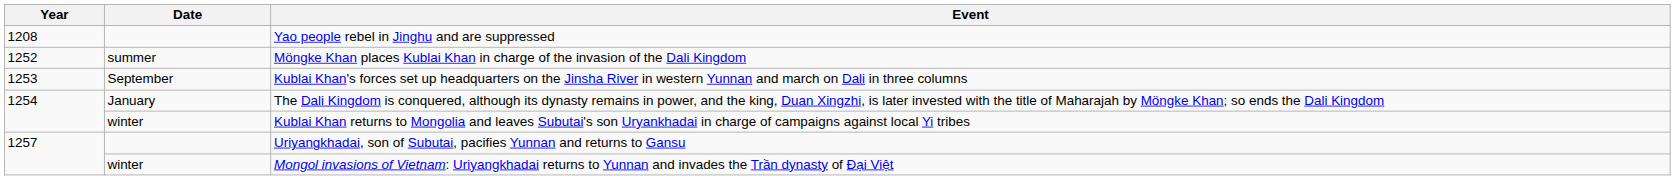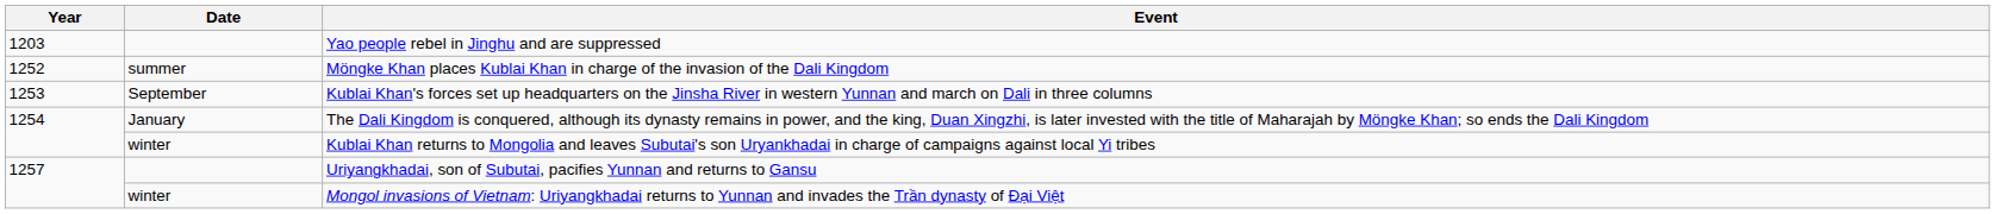Yao people rebel in Jinghu and are suppressed | Year: 1208 -> 1203
